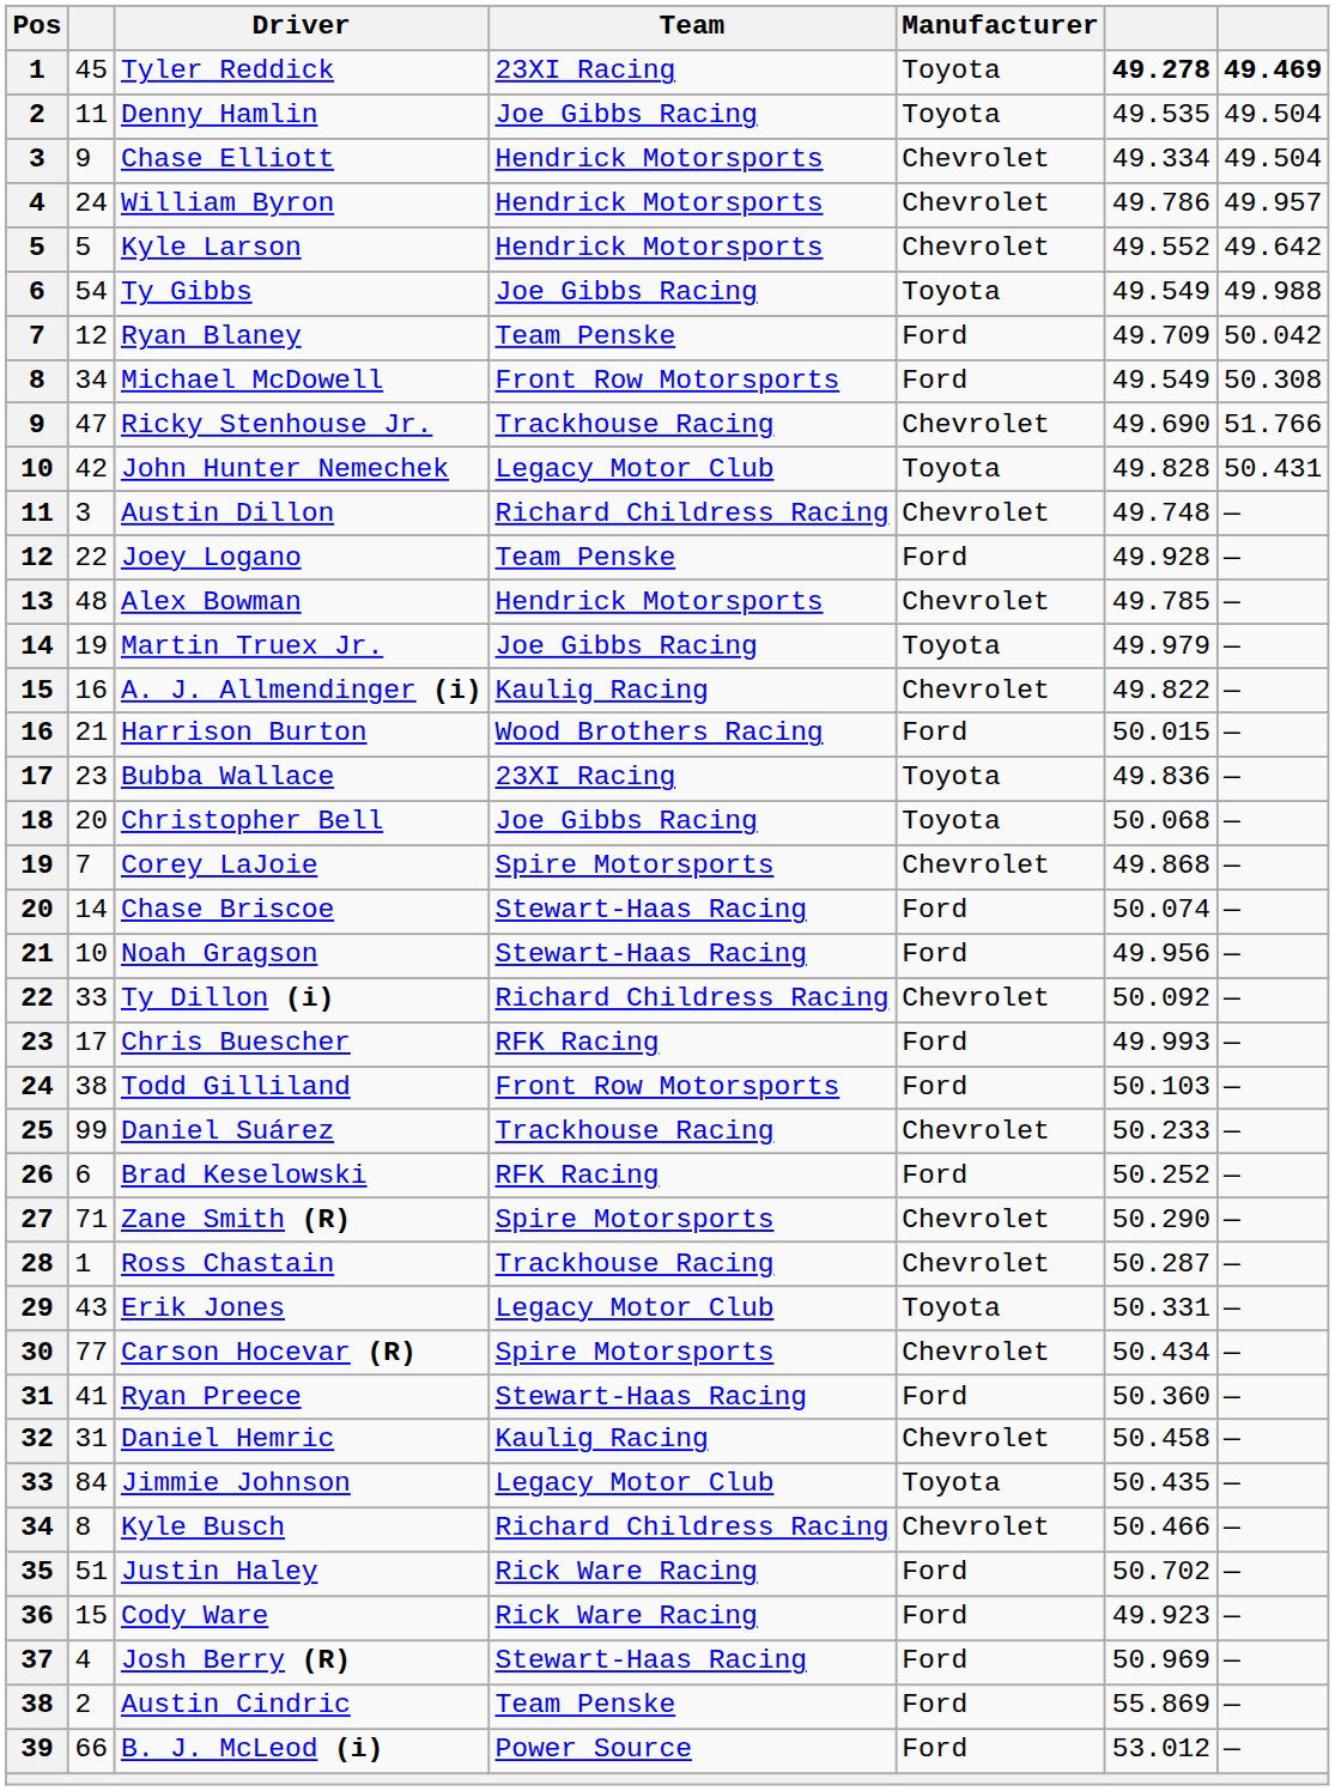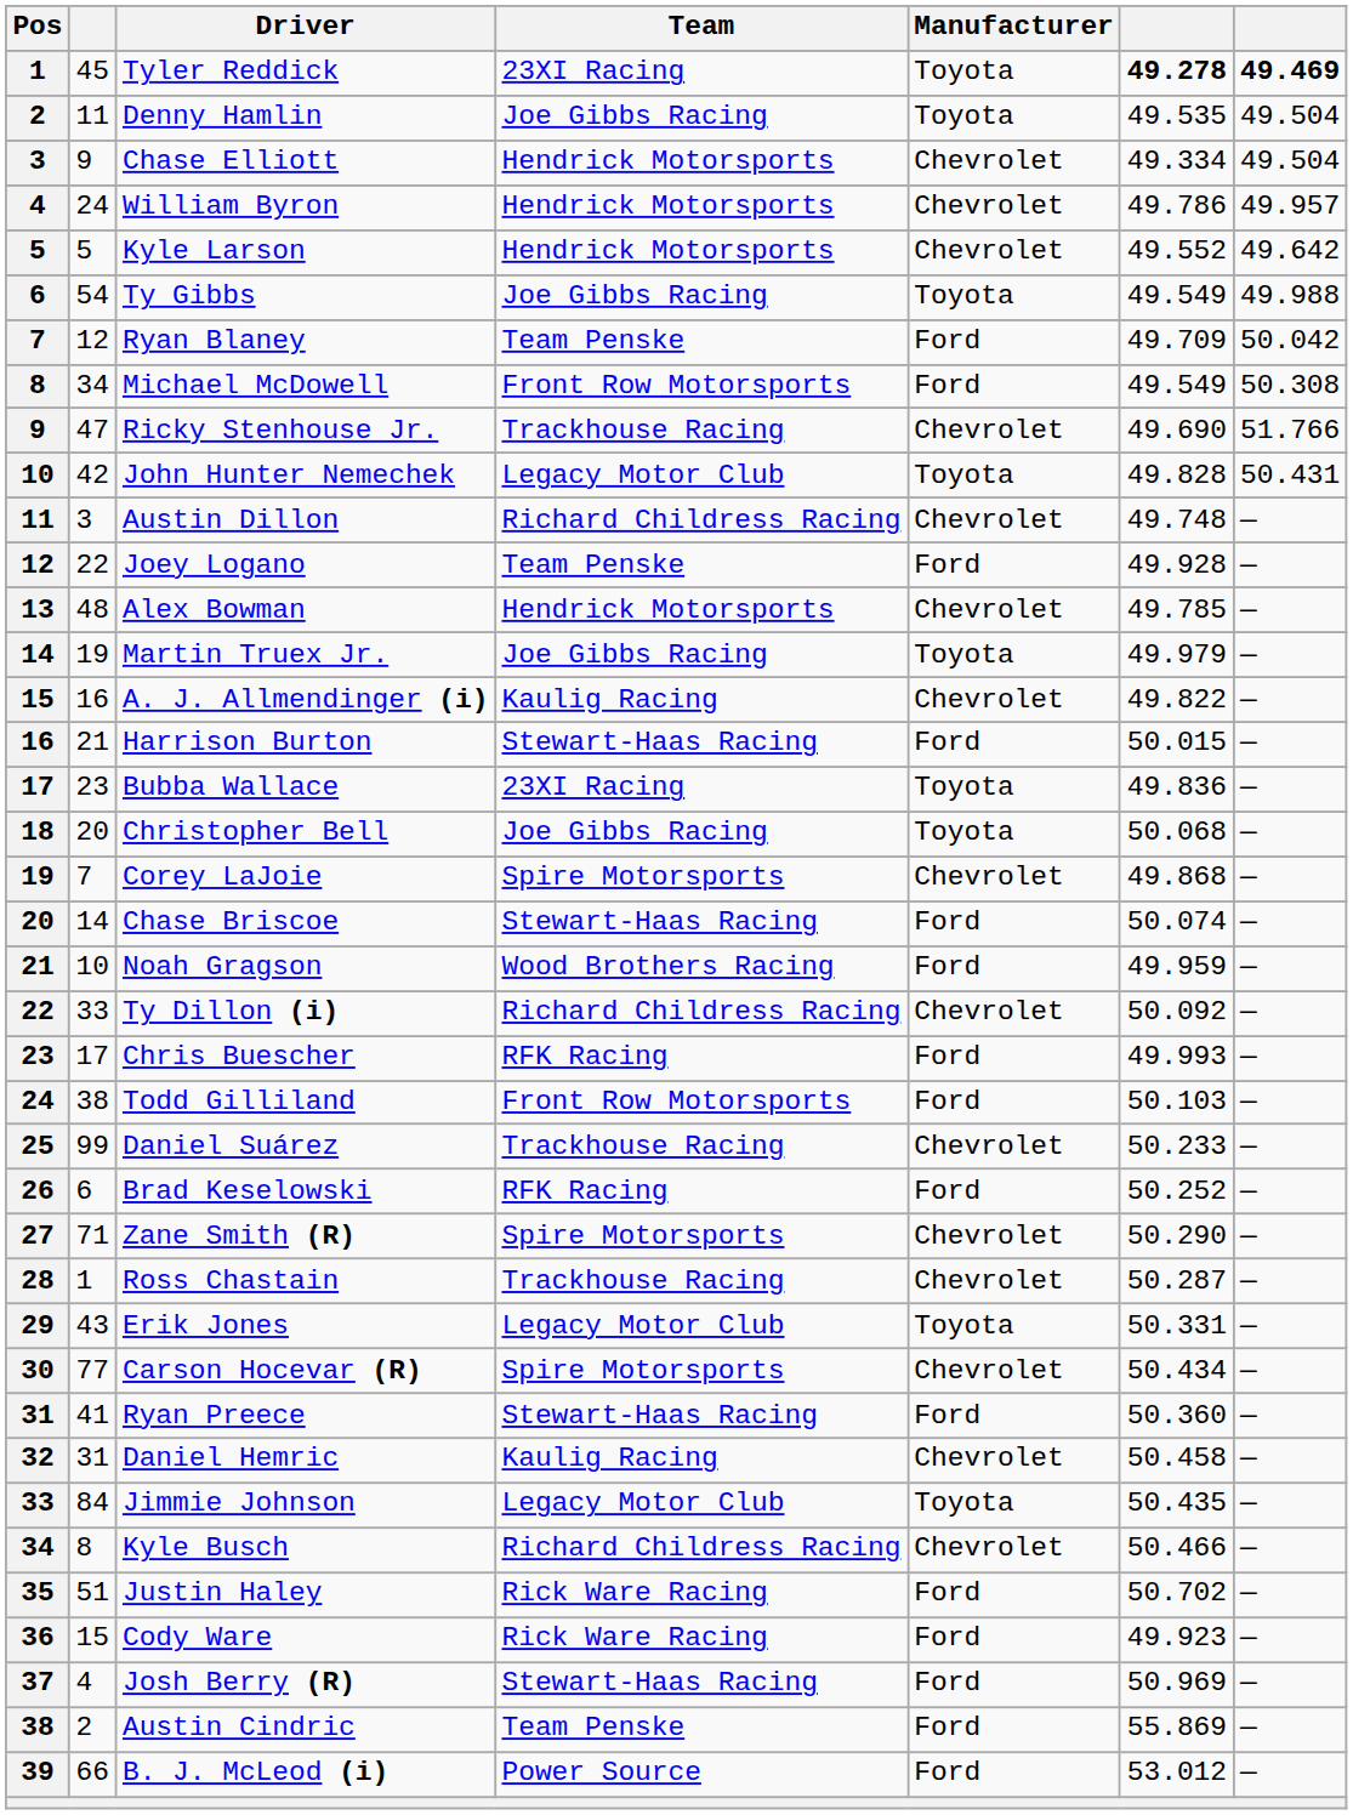Harrison Burton | Team: Wood Brothers Racing -> Stewart-Haas Racing
Noah Gragson | Team: Stewart-Haas Racing -> Wood Brothers Racing
Noah Gragson | column 6: 49.956 -> 49.959
